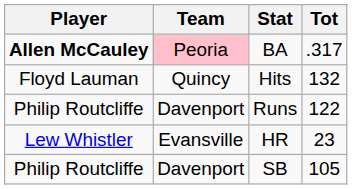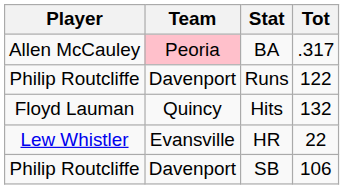BA | Player: bold -> normal
rows swapped: Runs <-> Hits
HR | Tot: 23 -> 22
SB | Tot: 105 -> 106
